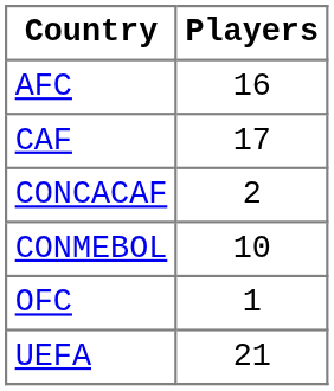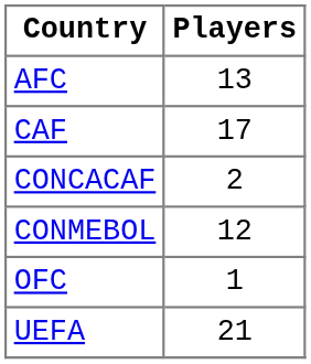AFC | Players: 16 -> 13
CONMEBOL | Players: 10 -> 12
